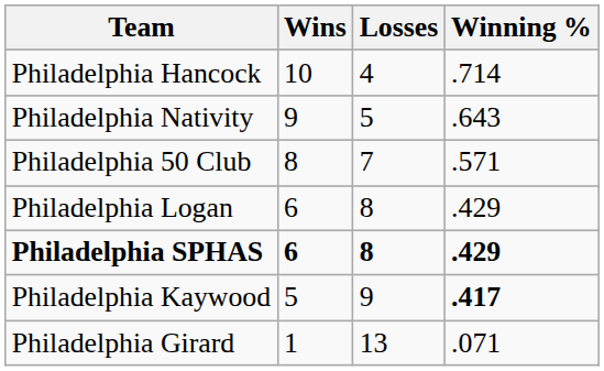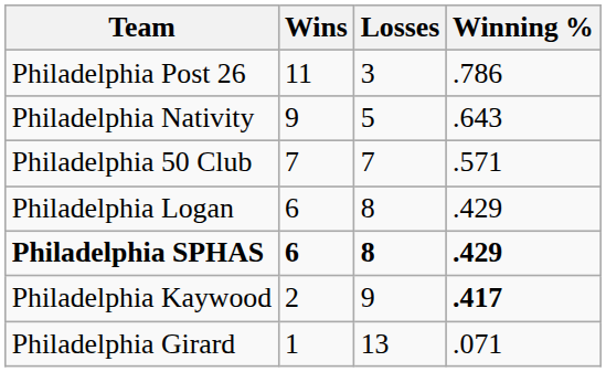+ row: Philadelphia Post 26 | 11 | 3 | .786
- row: Philadelphia Hancock | 10 | 4 | .714
Philadelphia 50 Club | Wins: 8 -> 7
Philadelphia Kaywood | Wins: 5 -> 2
